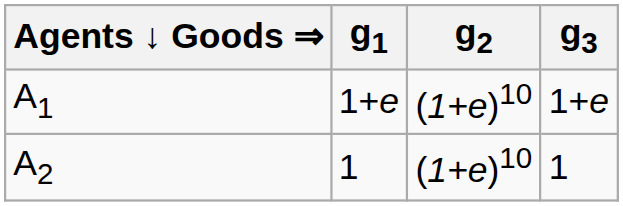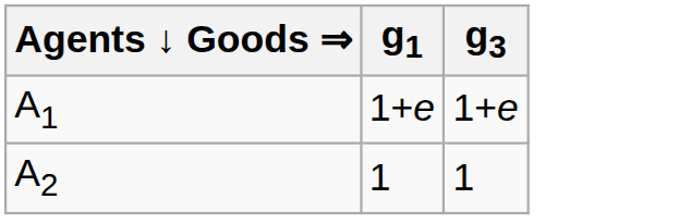- column: g2 | (1+e)10 | (1+e)10
